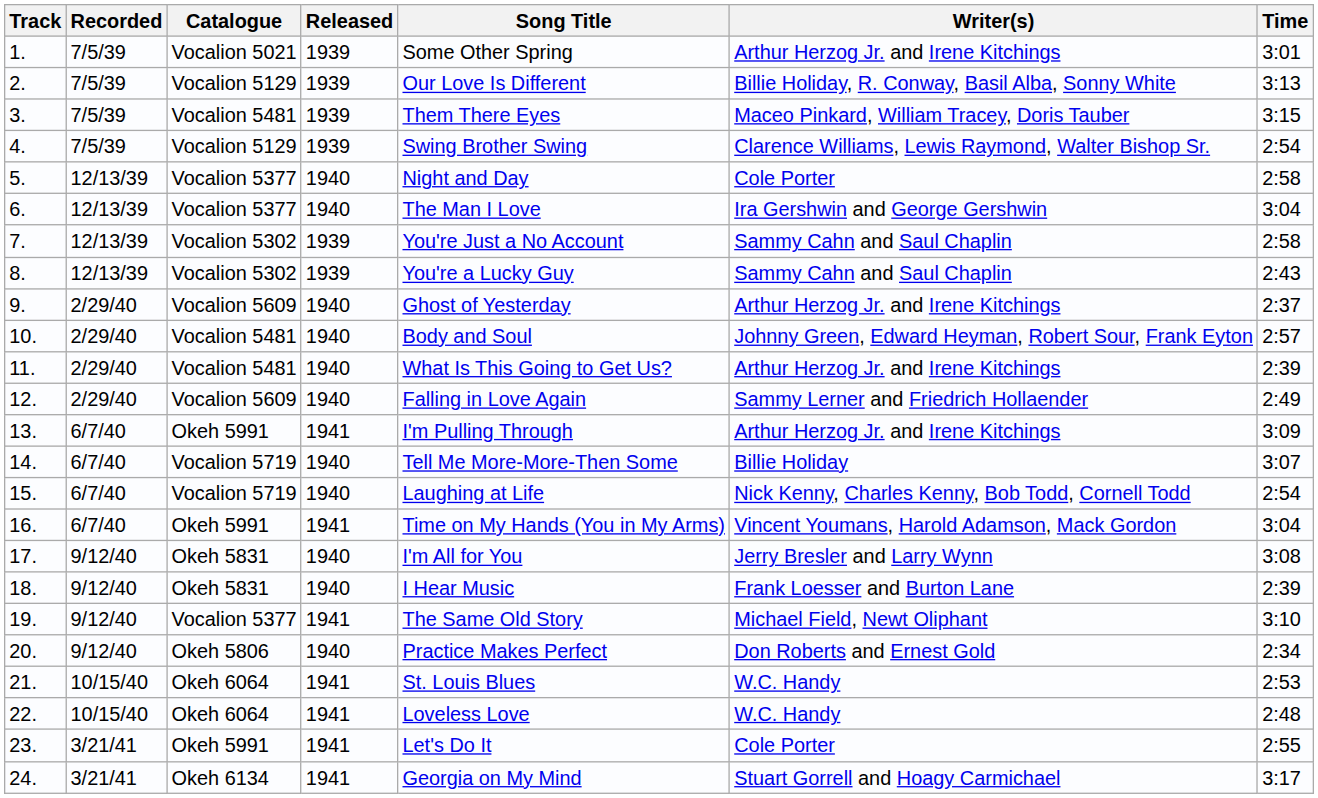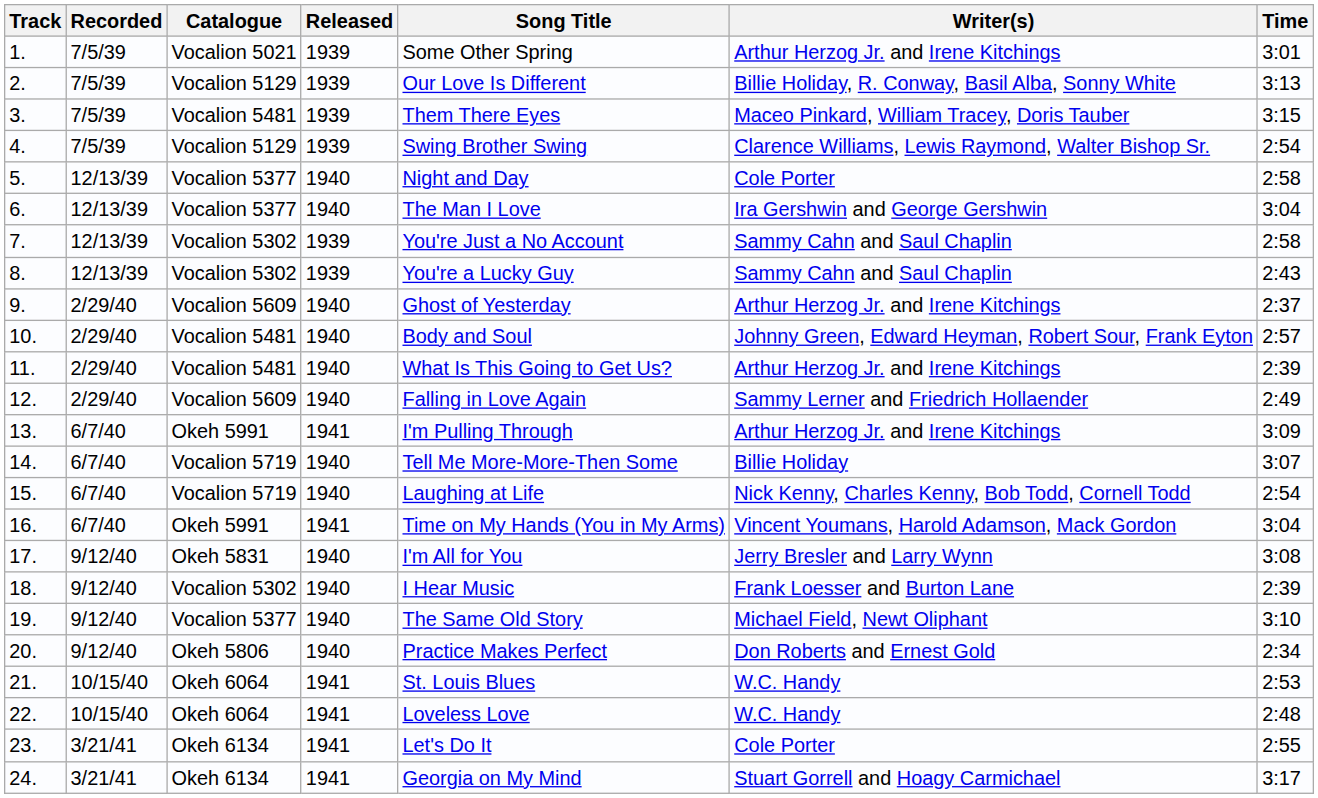18. | Catalogue: Okeh 5831 -> Vocalion 5302
19. | Released: 1941 -> 1940
23. | Catalogue: Okeh 5991 -> Okeh 6134
